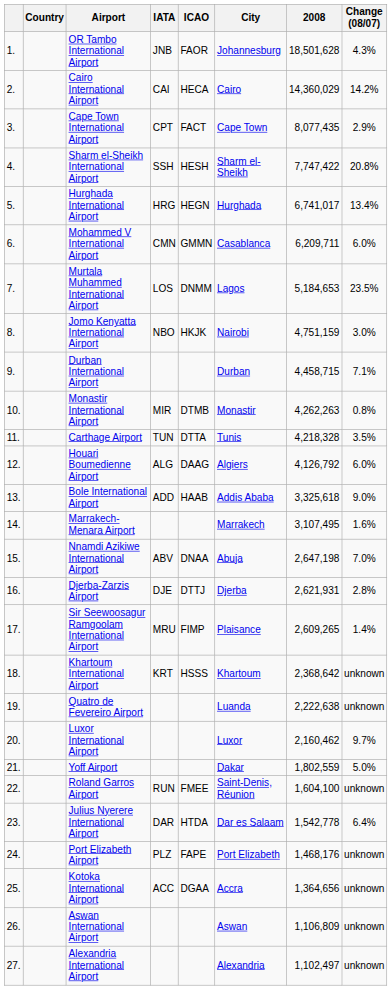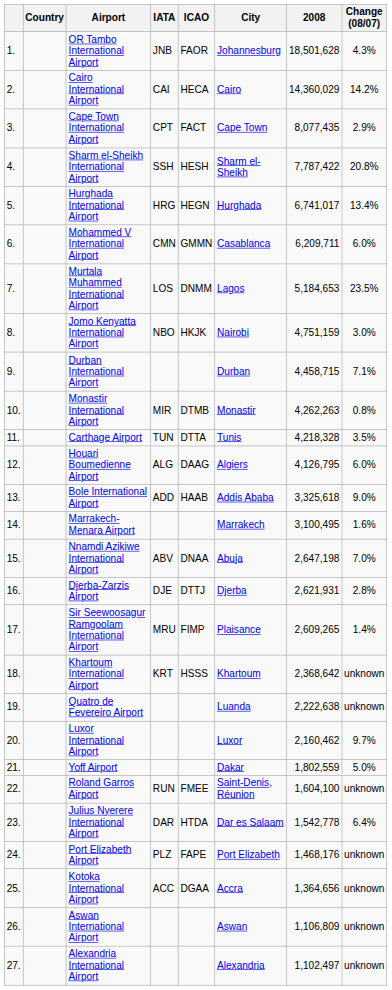Sharm el-Sheikh International Airport | 2008: 7,747,422 -> 7,787,422
Houari Boumedienne Airport | 2008: 4,126,792 -> 4,126,795
Marrakech-Menara Airport | 2008: 3,107,495 -> 3,100,495
